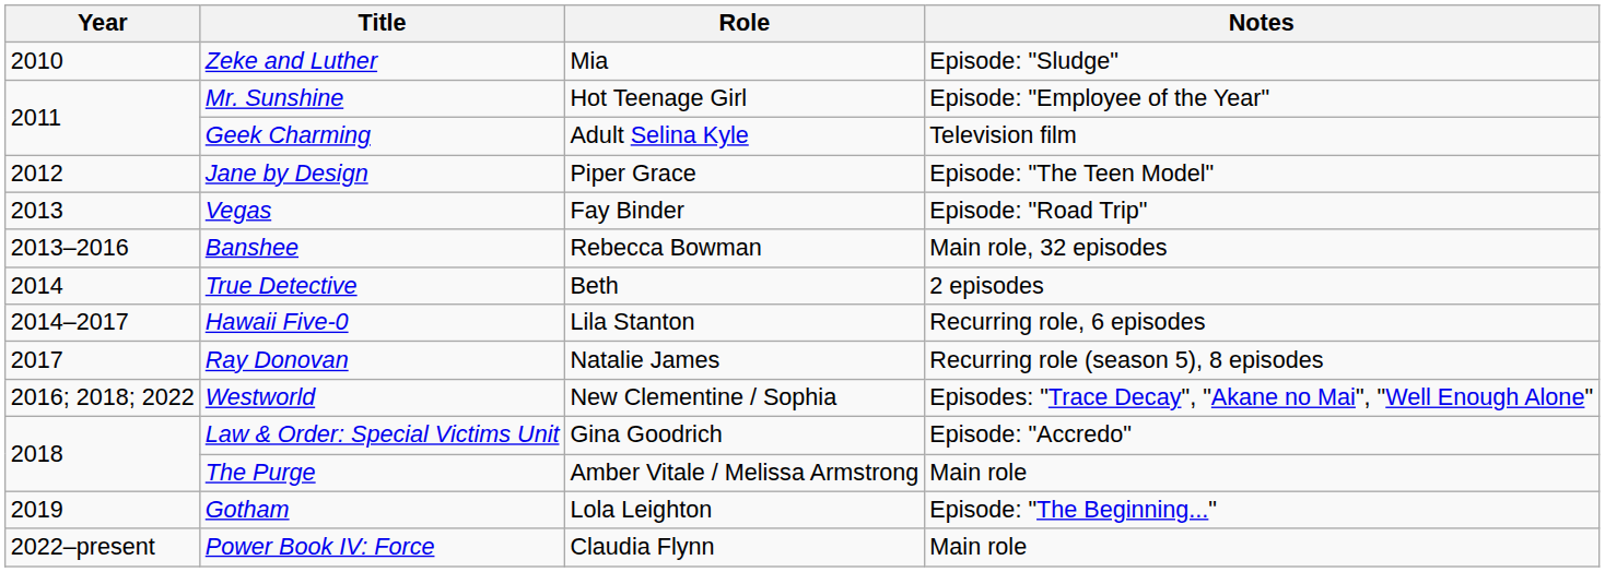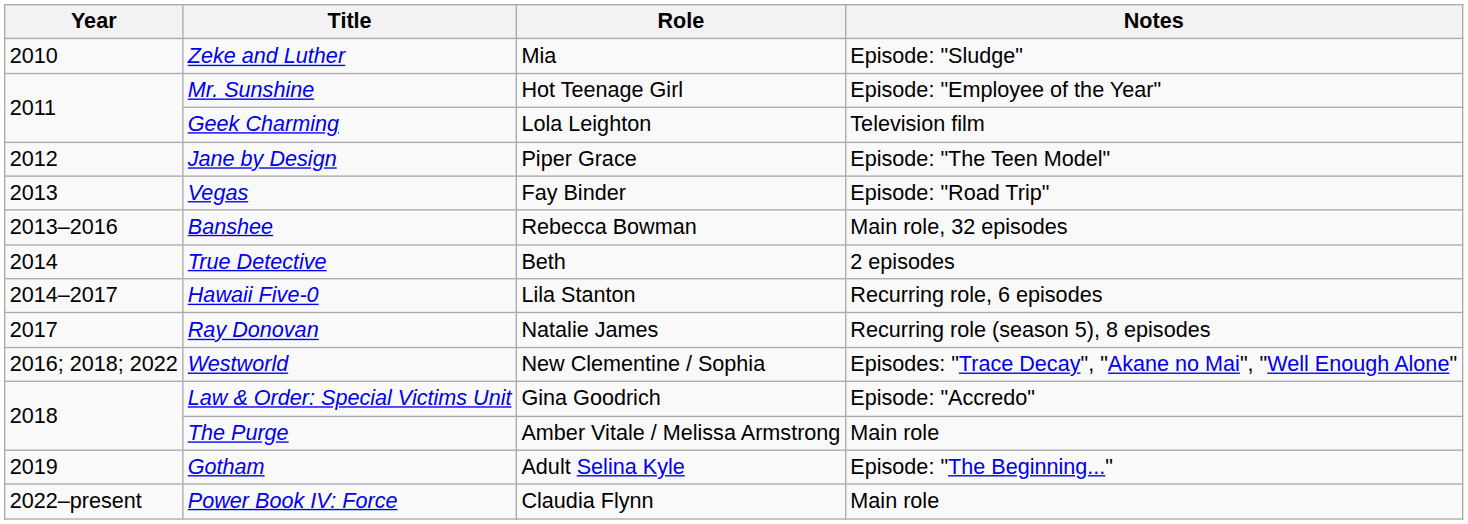Geek Charming | Role: Adult Selina Kyle -> Lola Leighton
Gotham | Role: Lola Leighton -> Adult Selina Kyle
